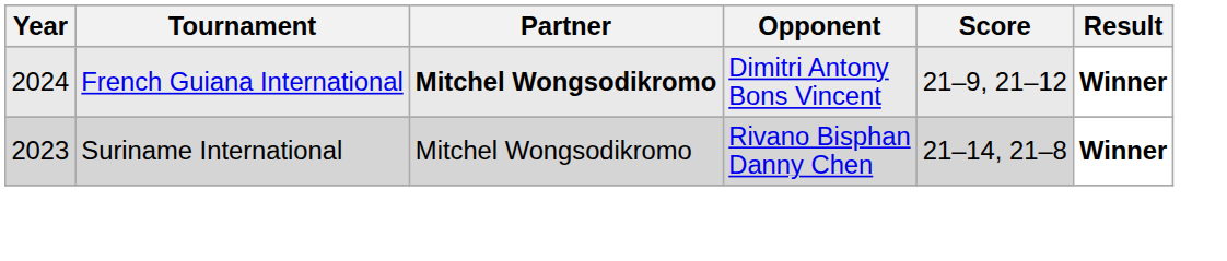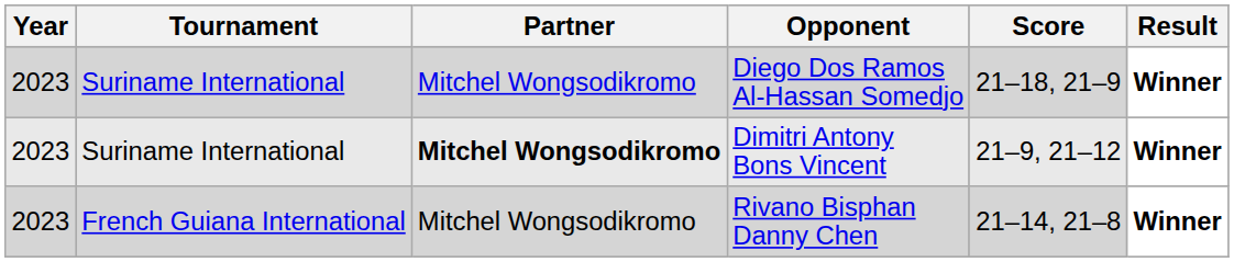+ row: 2023 | Suriname International | Mitchel Wongsodikromo | Diego Dos Ramos Al-Hassan Somedjo | 21–18, 21–9 | Winner
Dimitri Antony Bons Vincent | Year: 2024 -> 2023
Dimitri Antony Bons Vincent | Tournament: French Guiana International -> Suriname International
Rivano Bisphan Danny Chen | Tournament: Suriname International -> French Guiana International
